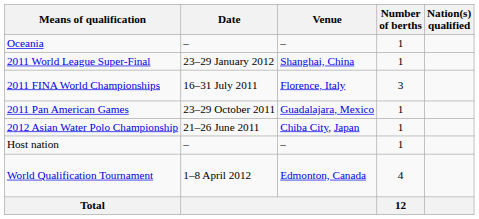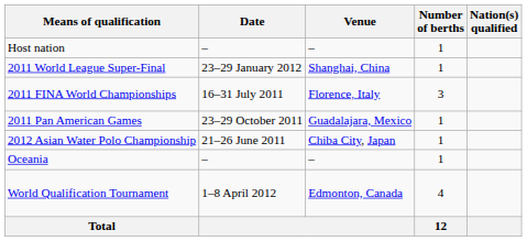rows swapped: Host nation <-> Oceania
